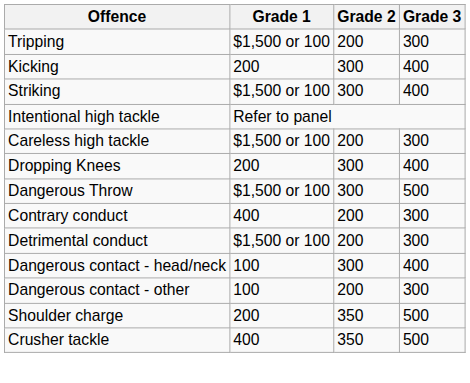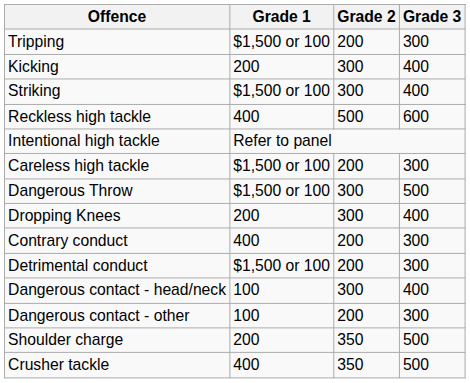+ row: Reckless high tackle | 400 | 500 | 600
rows swapped: Dropping Knees <-> Dangerous Throw
